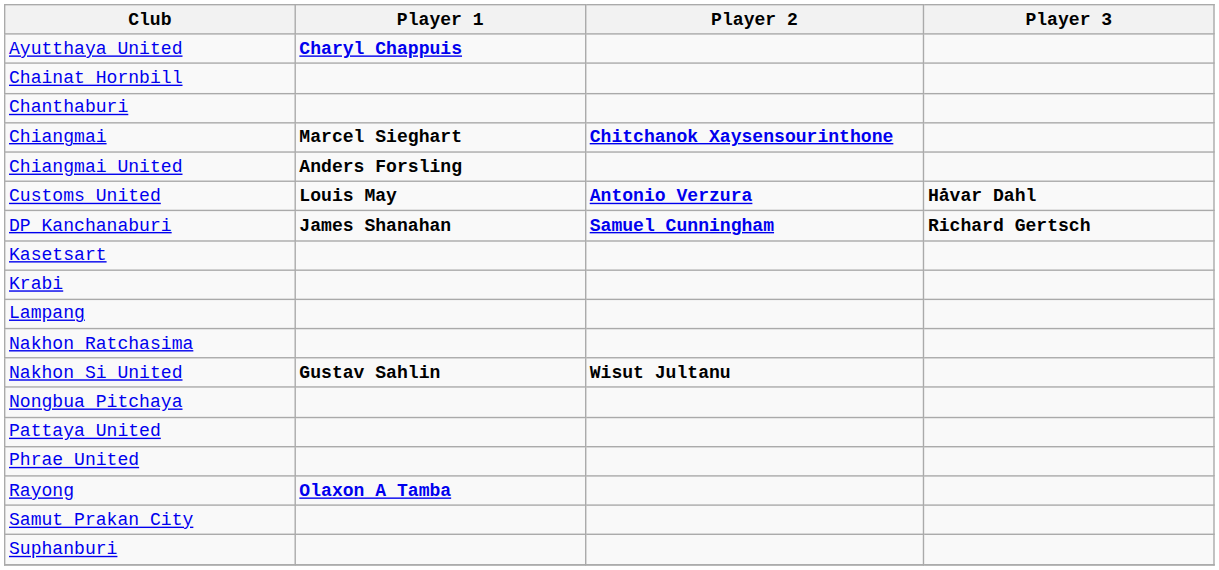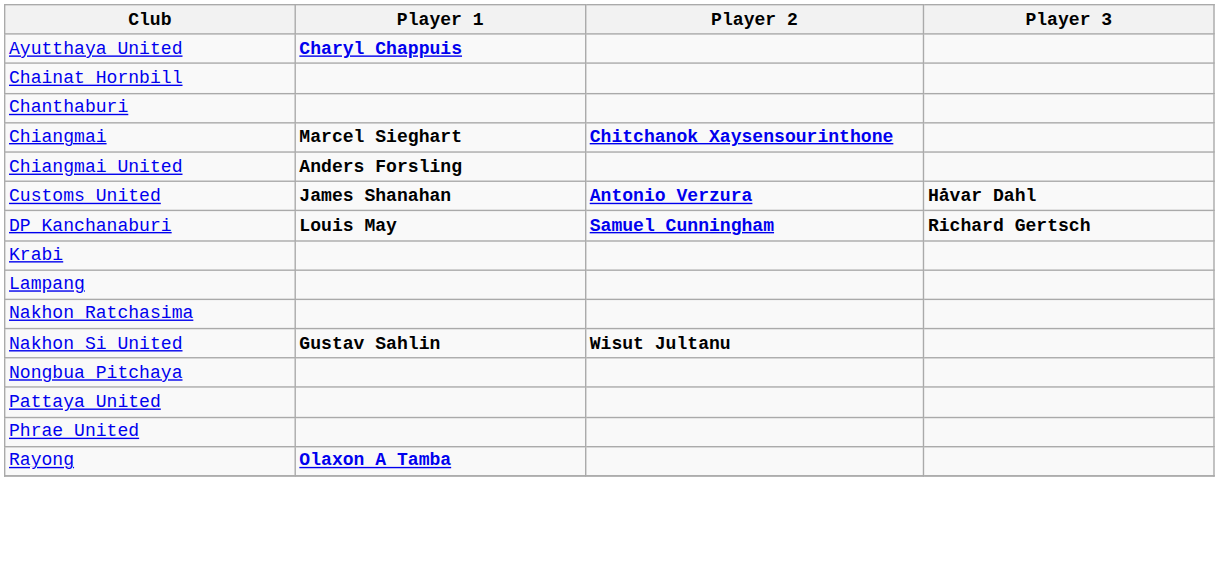Customs United | Player 1: Louis May -> James Shanahan
DP Kanchanaburi | Player 1: James Shanahan -> Louis May
- row: Kasetsart
- row: Samut Prakan City
- row: Suphanburi
